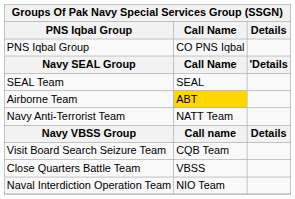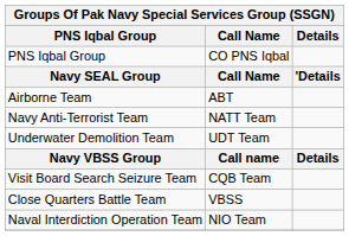- row: SEAL Team | SEAL
Airborne Team | Call Name: gold background -> no background
+ row: Underwater Demolition Team | UDT Team
